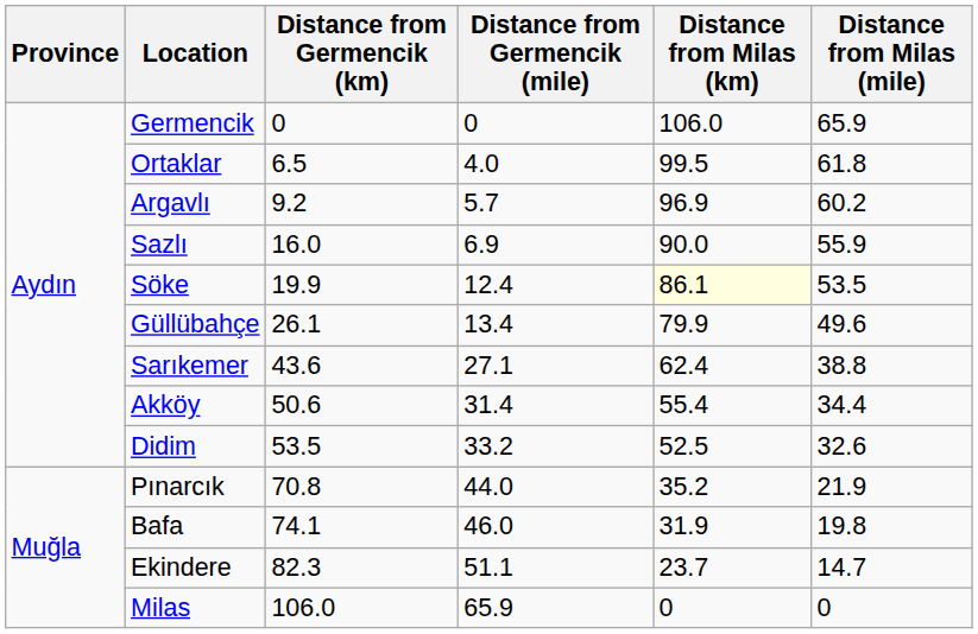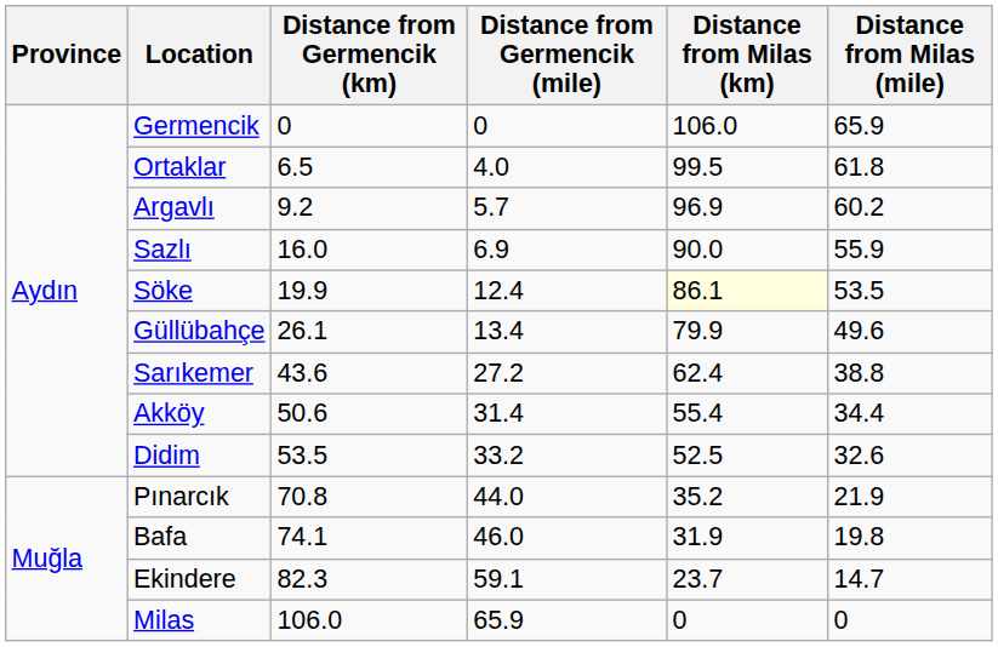Sarıkemer | Distance from Germencik (mile): 27.1 -> 27.2
Ekindere | Distance from Germencik (mile): 51.1 -> 59.1
